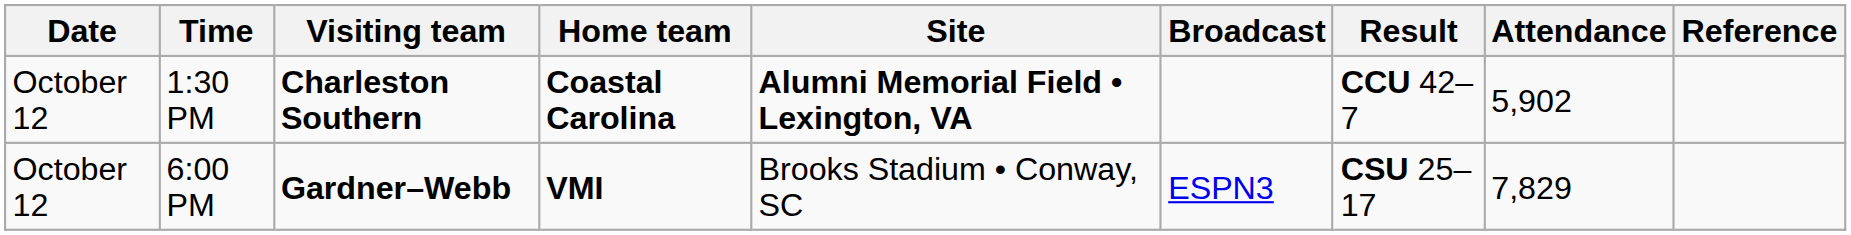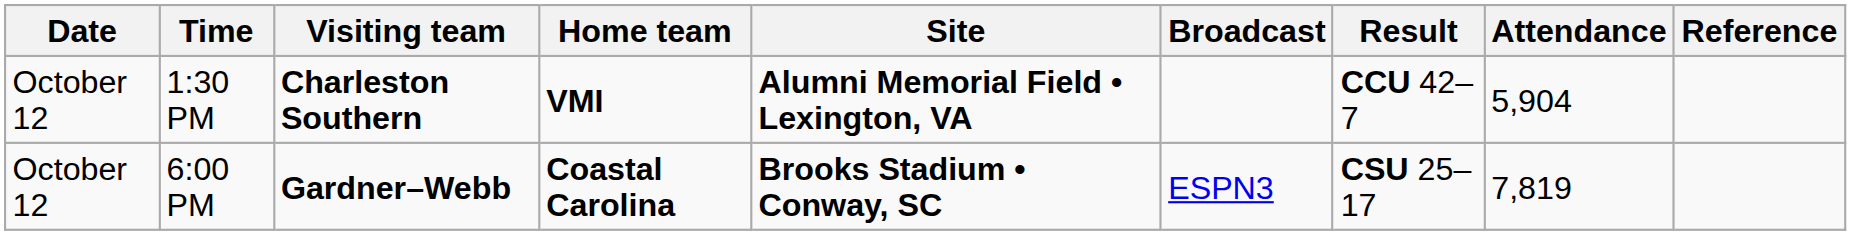1:30 PM | Home team: Coastal Carolina -> VMI
1:30 PM | Attendance: 5,902 -> 5,904
6:00 PM | Home team: VMI -> Coastal Carolina
6:00 PM | Site: normal -> bold
6:00 PM | Attendance: 7,829 -> 7,819
